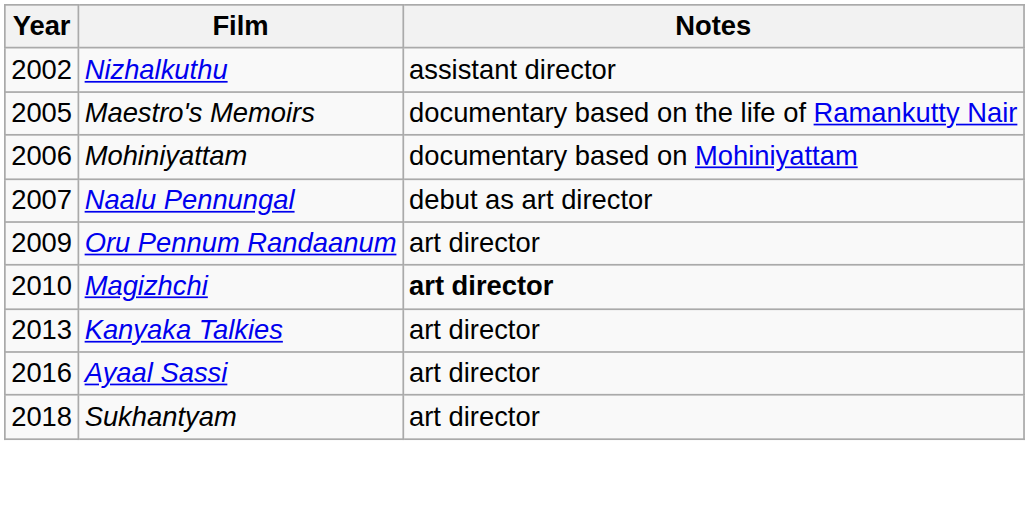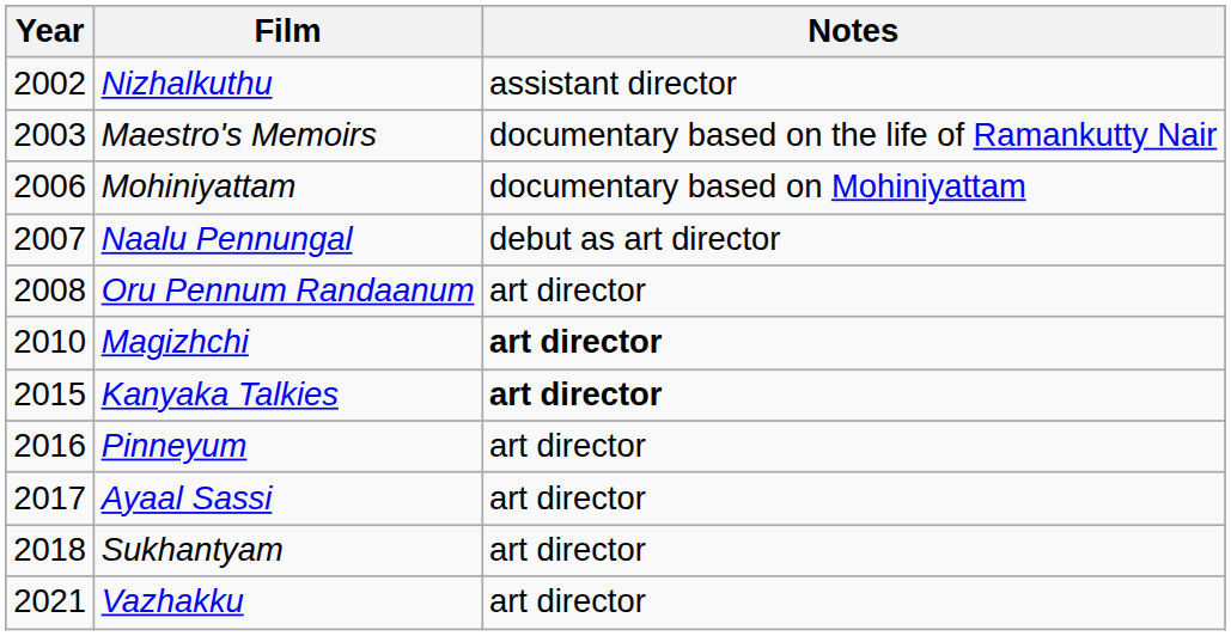Maestro's Memoirs | Year: 2005 -> 2003
Oru Pennum Randaanum | Year: 2009 -> 2008
Kanyaka Talkies | Year: 2013 -> 2015
Kanyaka Talkies | Notes: normal -> bold
+ row: 2016 | Pinneyum | art director
Ayaal Sassi | Year: 2016 -> 2017
+ row: 2021 | Vazhakku | art director
